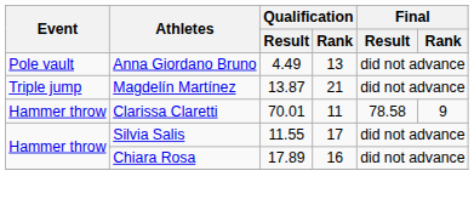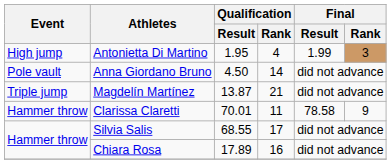+ row: High jump | Antonietta Di Martino | 1.95 | 4 | 1.99 | 3
Anna Giordano Bruno | Qualification / Result: 4.49 -> 4.50
Anna Giordano Bruno | Qualification / Rank: 13 -> 14
Silvia Salis | Qualification / Result: 11.55 -> 68.55
